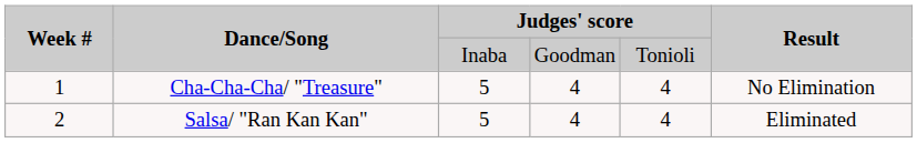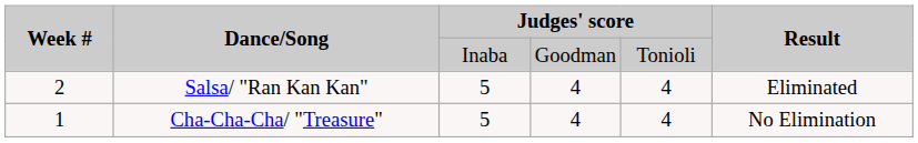rows swapped: Cha-Cha-Cha/ "Treasure" <-> Salsa/ "Ran Kan Kan"
